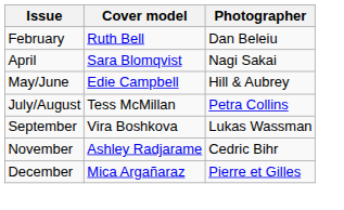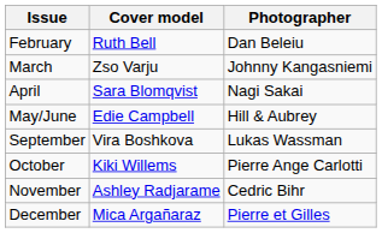+ row: March | Zso Varju | Johnny Kangasniemi
- row: July/August | Tess McMillan | Petra Collins
+ row: October | Kiki Willems | Pierre Ange Carlotti
